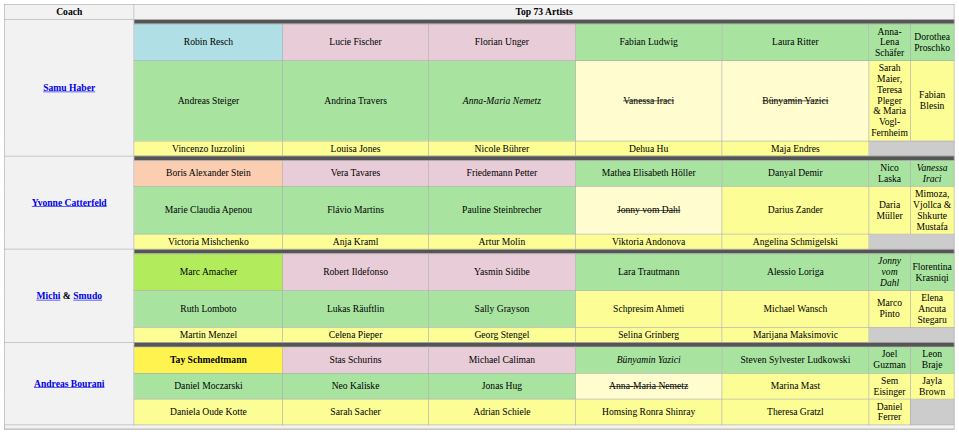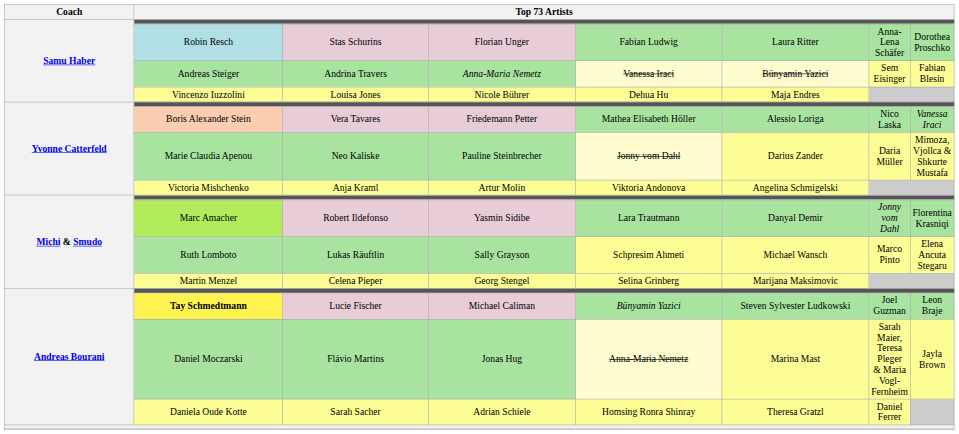Robin Resch | column 3: Lucie Fischer -> Stas Schurins
Andreas Steiger | column 7: Sarah Maier, Teresa Pleger & Maria Vogl-Fernheim -> Sem Eisinger
Boris Alexander Stein | column 6: Danyal Demir -> Alessio Loriga
Marie Claudia Apenou | column 3: Flávio Martins -> Neo Kaliske
Marc Amacher | column 6: Alessio Loriga -> Danyal Demir
Tay Schmedtmann | column 3: Stas Schurins -> Lucie Fischer
Daniel Moczarski | column 3: Neo Kaliske -> Flávio Martins
Daniel Moczarski | column 7: Sem Eisinger -> Sarah Maier, Teresa Pleger & Maria Vogl-Fernheim
